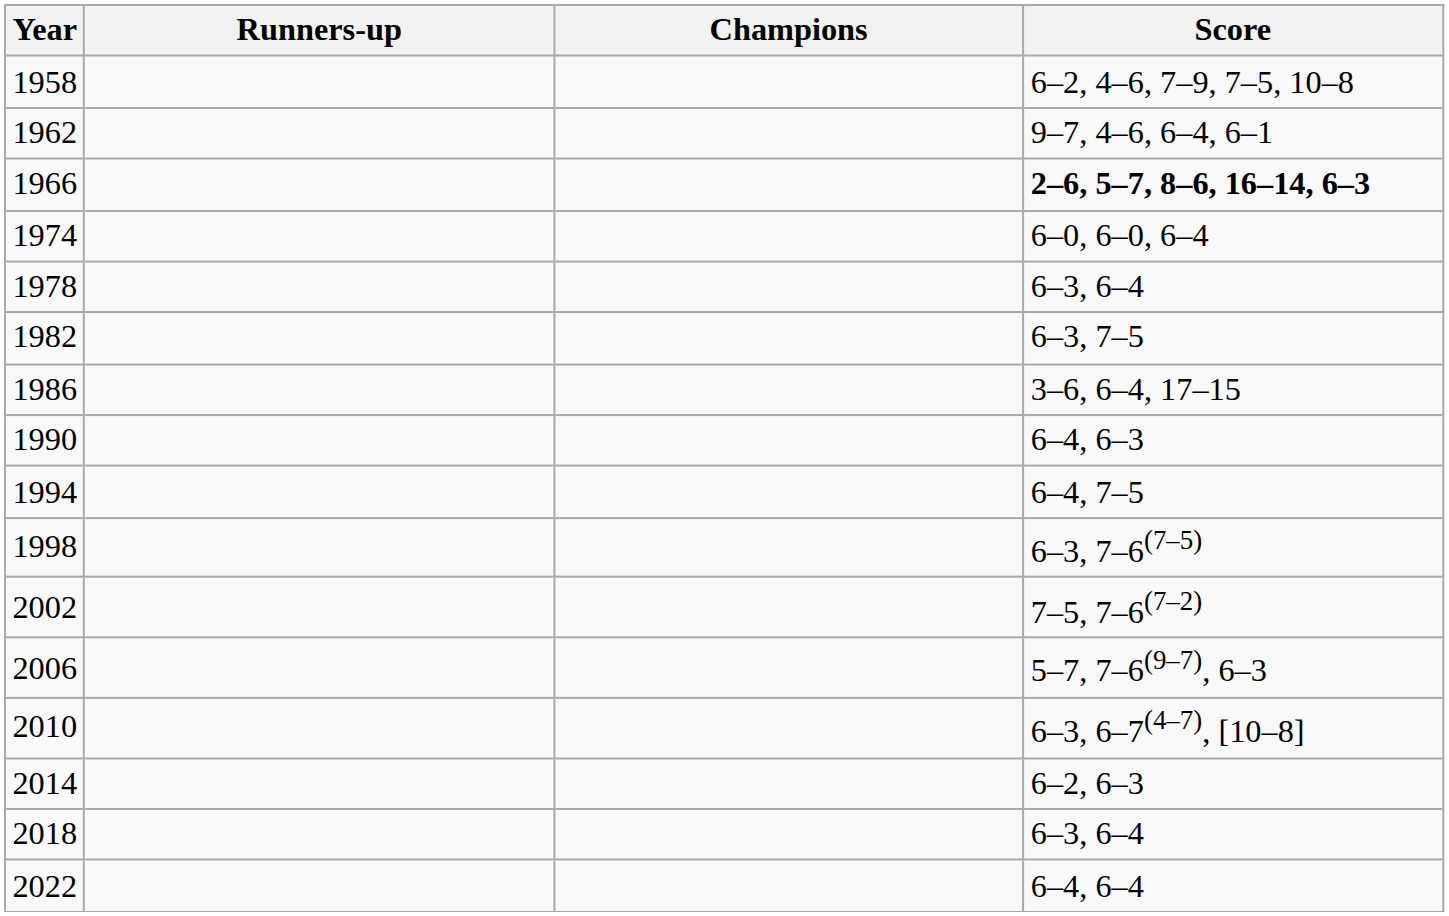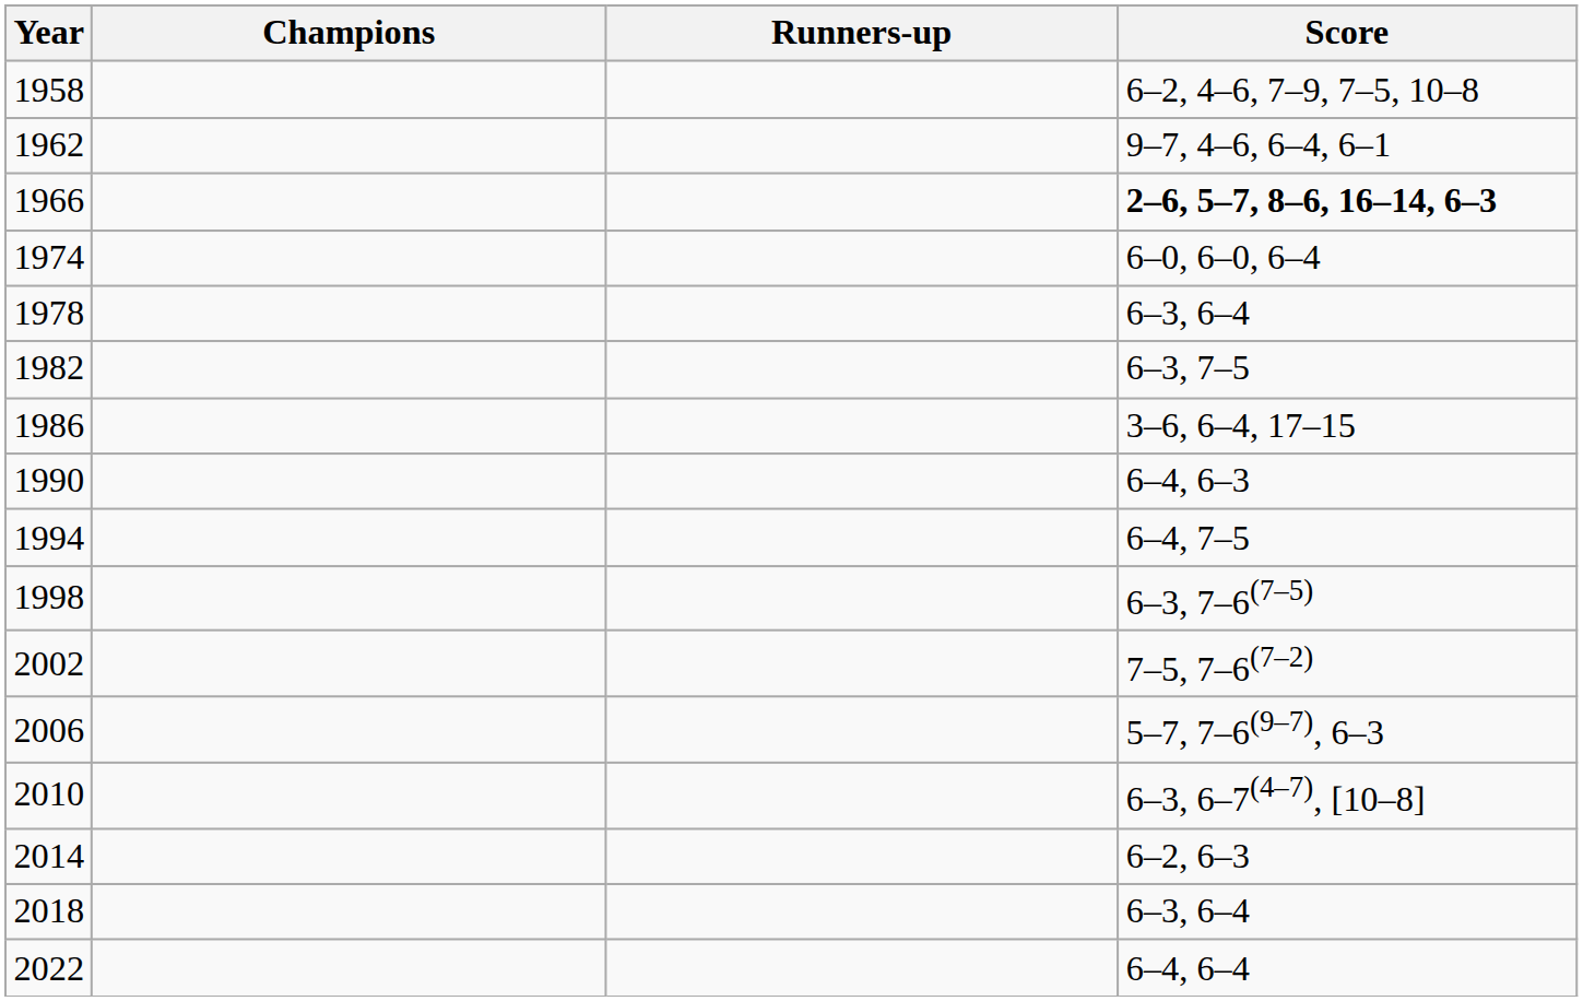columns swapped: Champions <-> Runners-up
